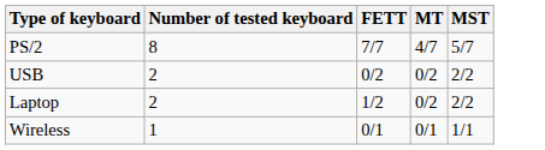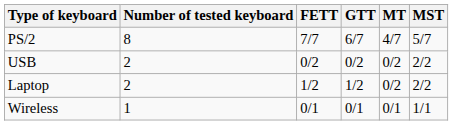+ column: GTT | 6/7 | 0/2 | 1/2 | 0/1
